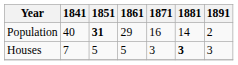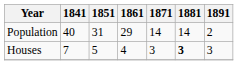Population | 1851: bold -> normal
Population | 1871: 16 -> 14
Houses | 1861: 5 -> 4
